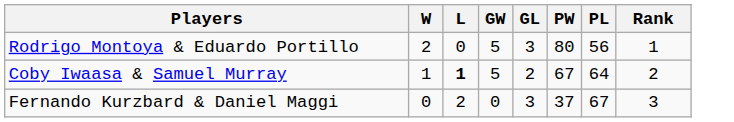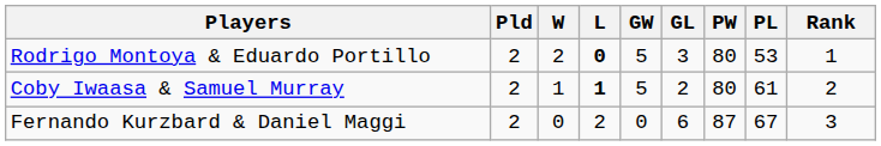+ column: Pld | 2 | 2 | 2
Rodrigo Montoya & Eduardo Portillo | L: normal -> bold
Rodrigo Montoya & Eduardo Portillo | PL: 56 -> 53
Coby Iwaasa & Samuel Murray | PW: 67 -> 80
Coby Iwaasa & Samuel Murray | PL: 64 -> 61
Fernando Kurzbard & Daniel Maggi | GL: 3 -> 6
Fernando Kurzbard & Daniel Maggi | PW: 37 -> 87
